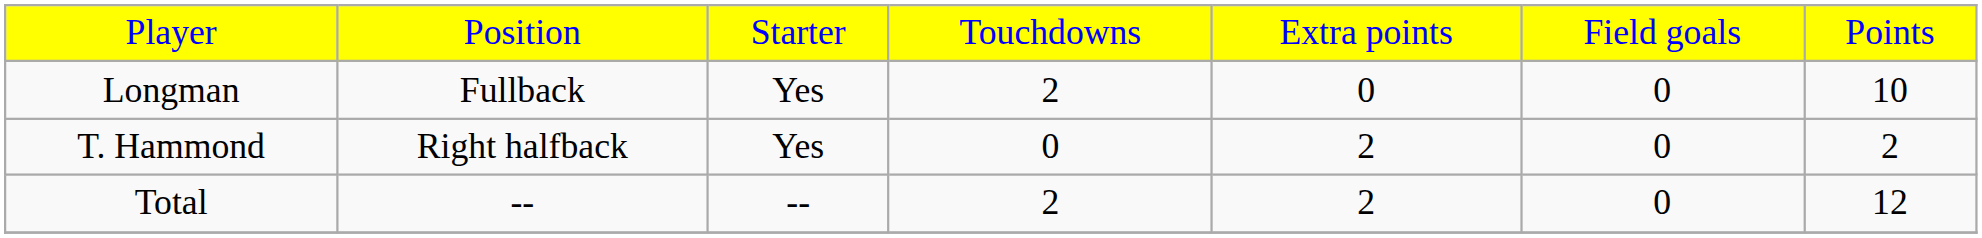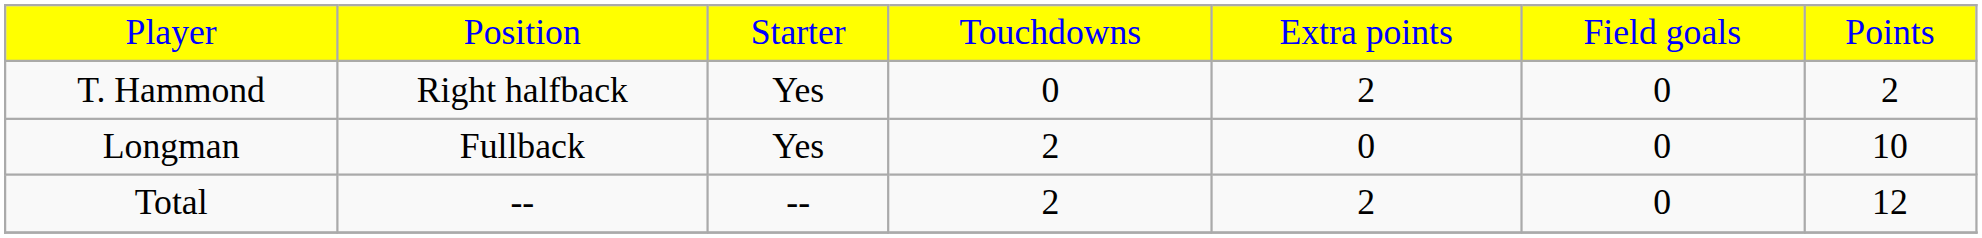rows swapped: Longman <-> T. Hammond
